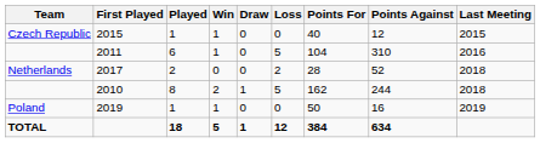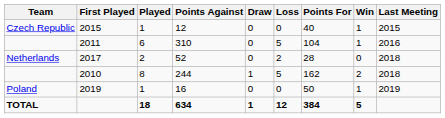columns swapped: Win <-> Points Against
